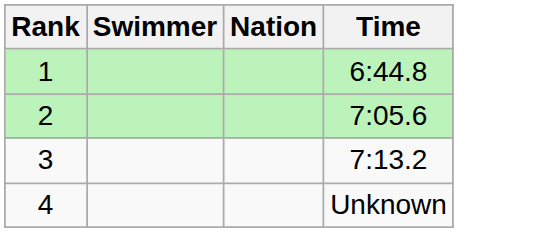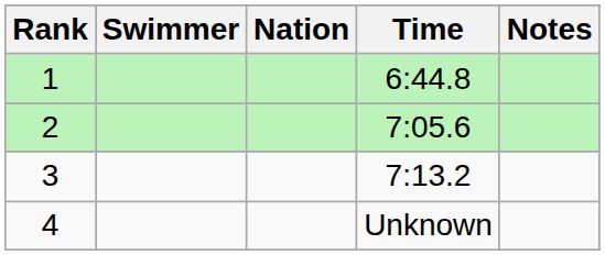+ column: Notes
